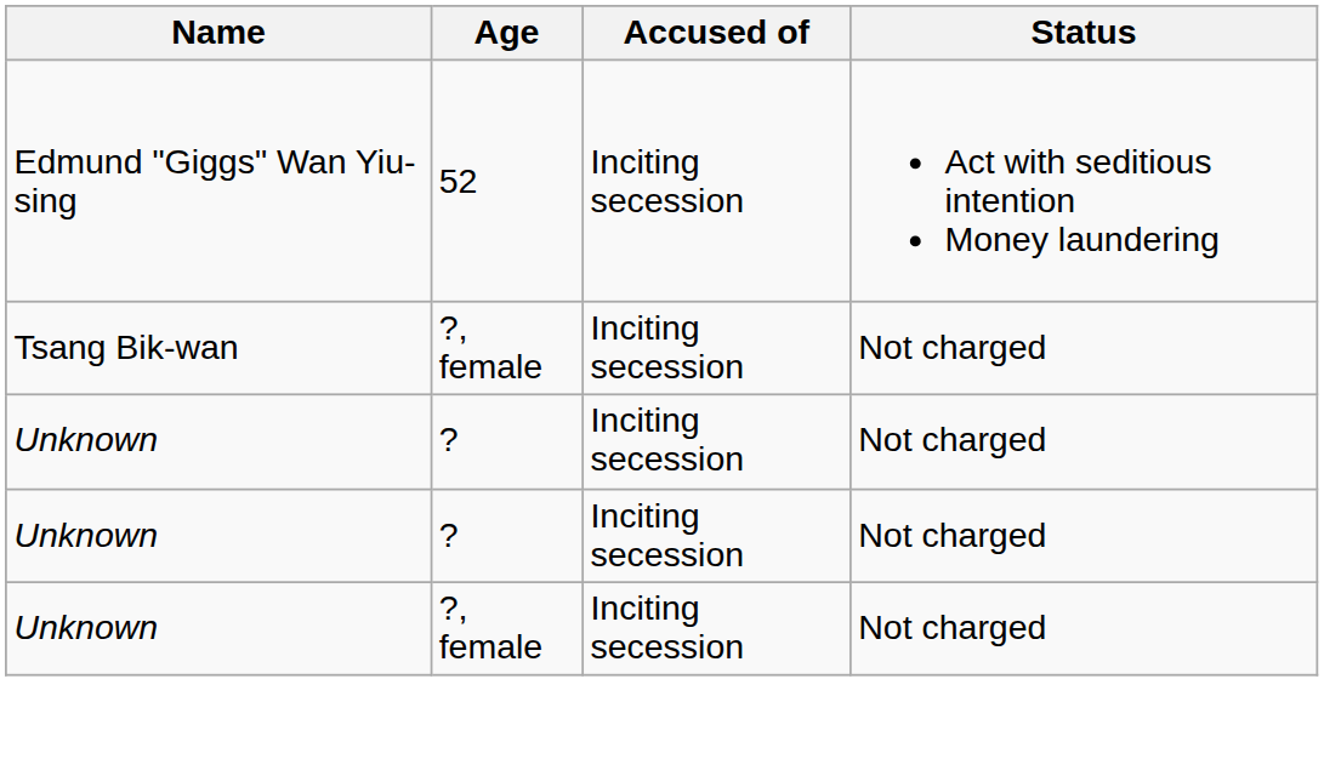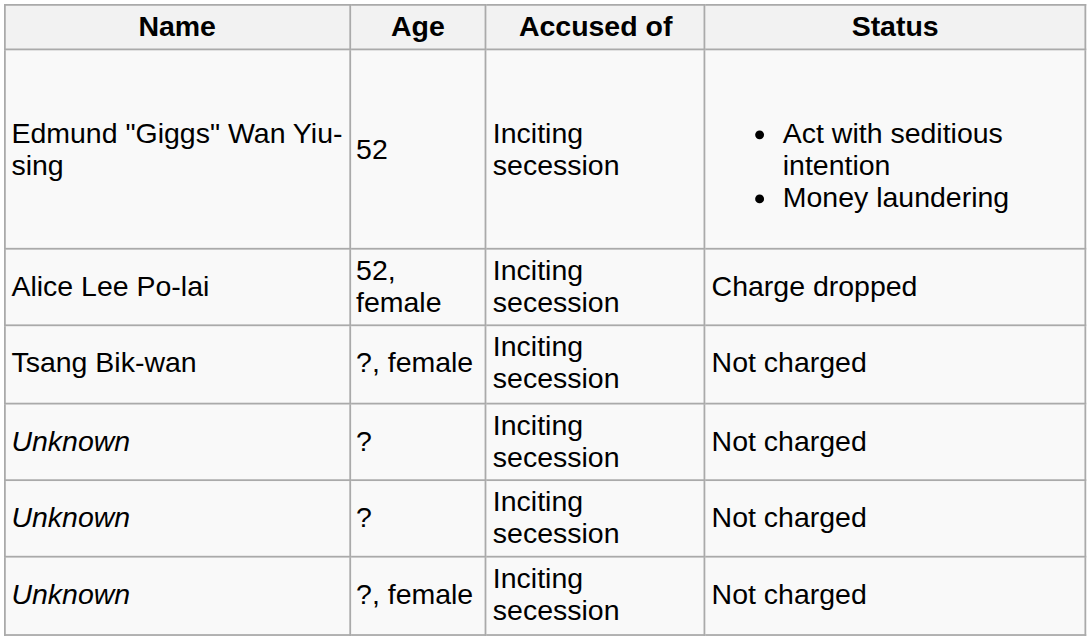+ row: Alice Lee Po-lai | 52, female | Inciting secession | Charge dropped
